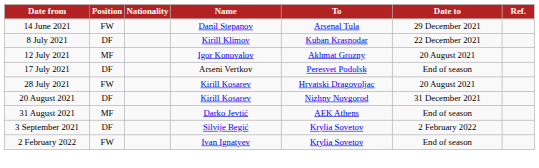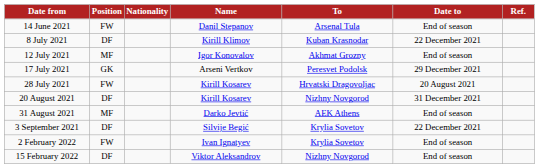14 June 2021 | Date to: 29 December 2021 -> End of season
12 July 2021 | Date to: 20 August 2021 -> End of season
17 July 2021 | Position: DF -> GK
17 July 2021 | Date to: End of season -> 29 December 2021
3 September 2021 | Date to: 2 February 2022 -> 22 December 2021
+ row: 15 February 2022 | DF | Viktor Aleksandrov | Nizhny Novgorod | End of season
